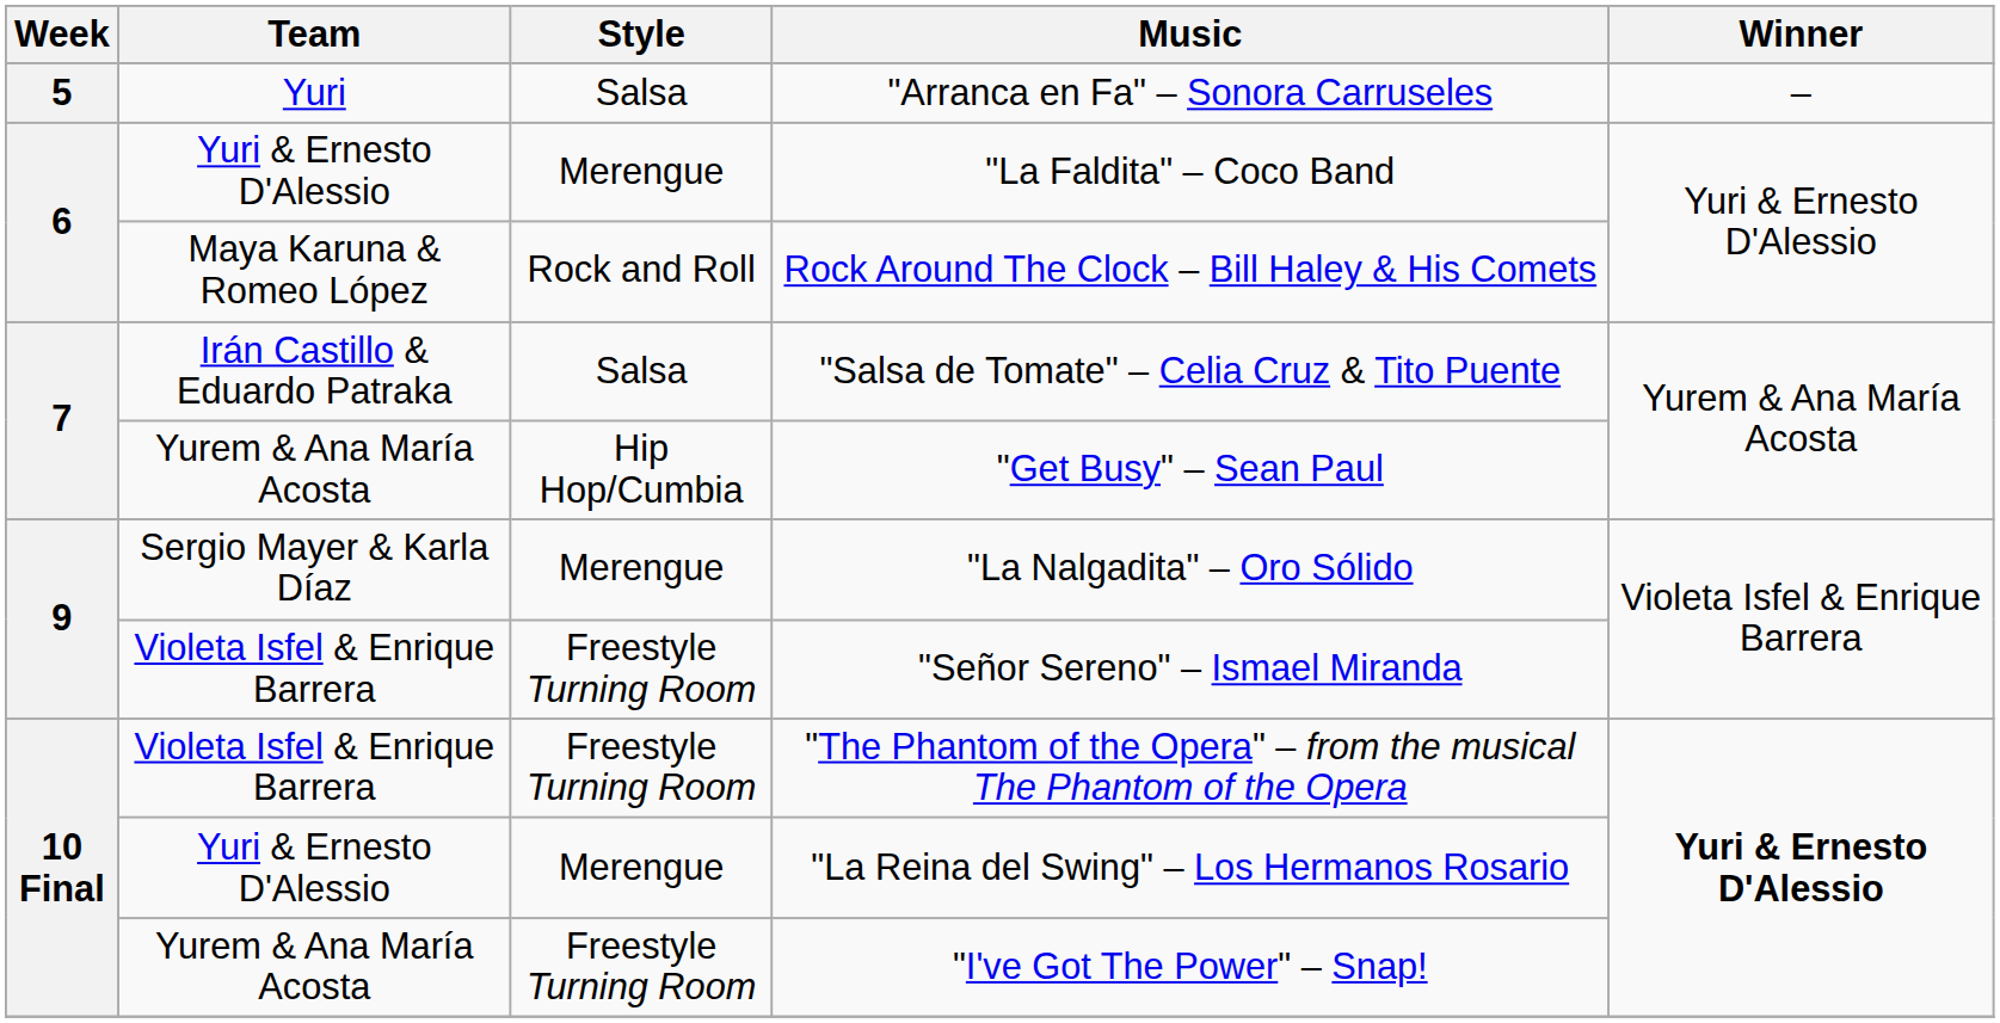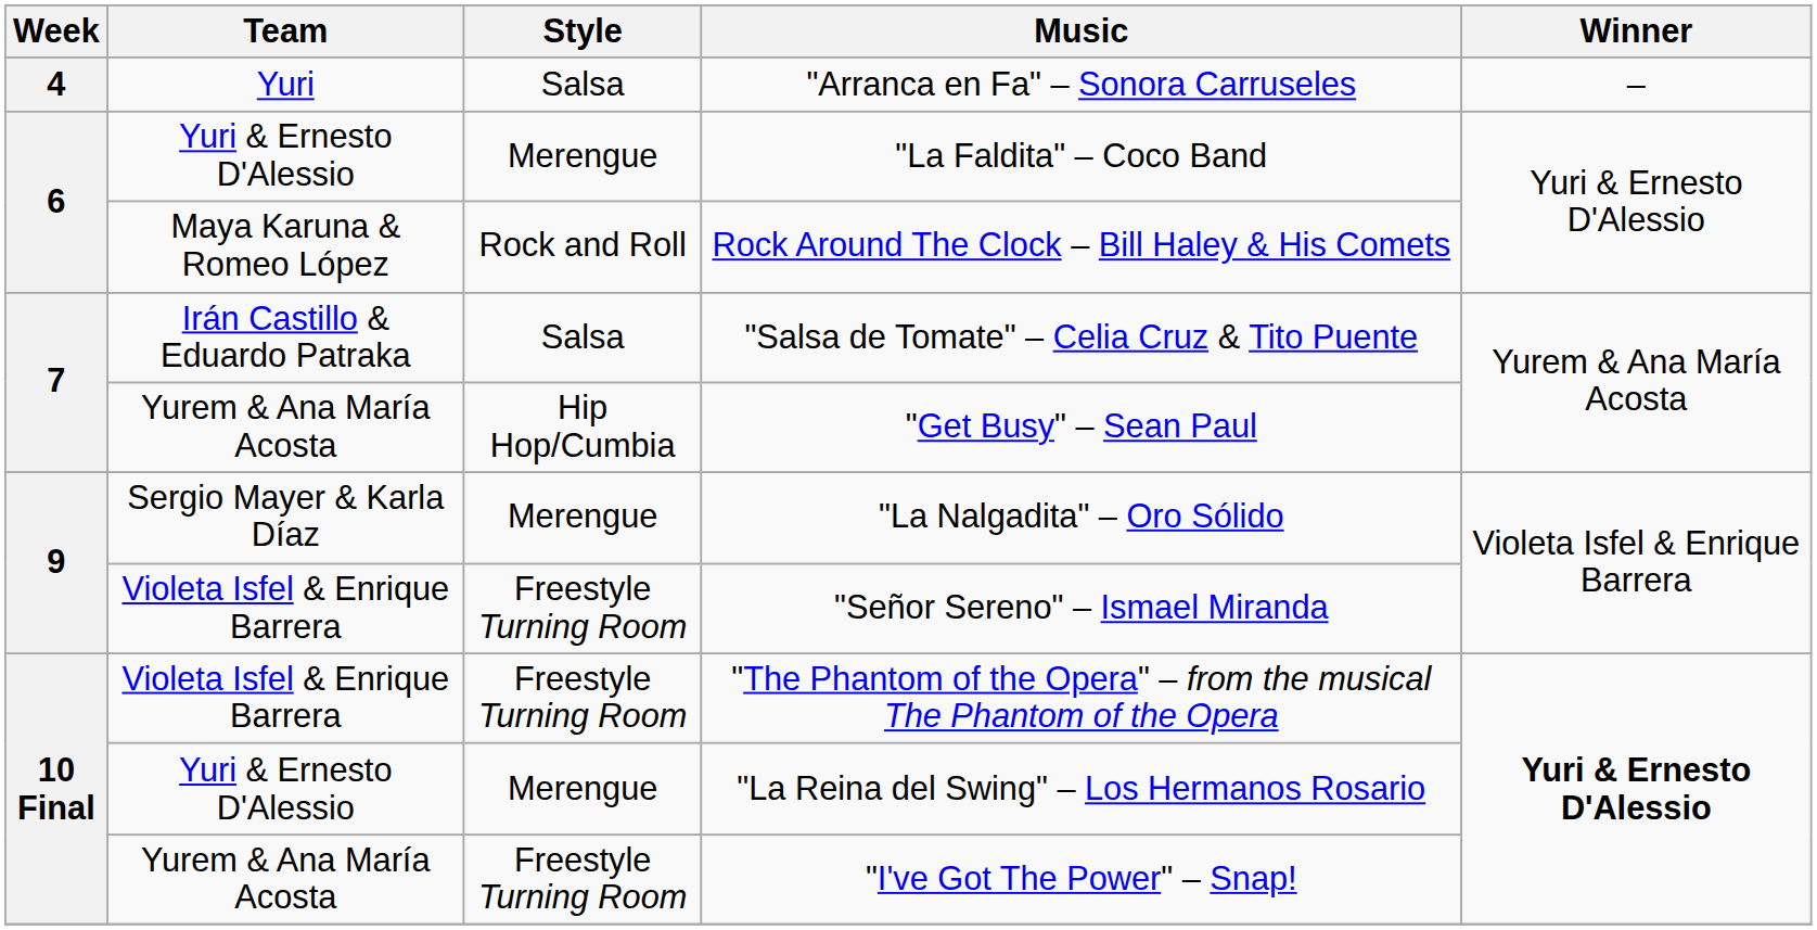"Arranca en Fa" – Sonora Carruseles | Week: 5 -> 4
